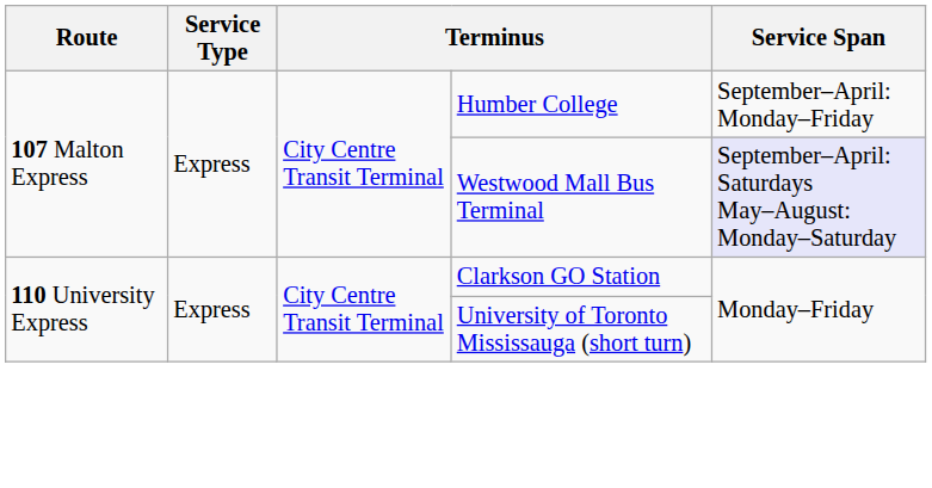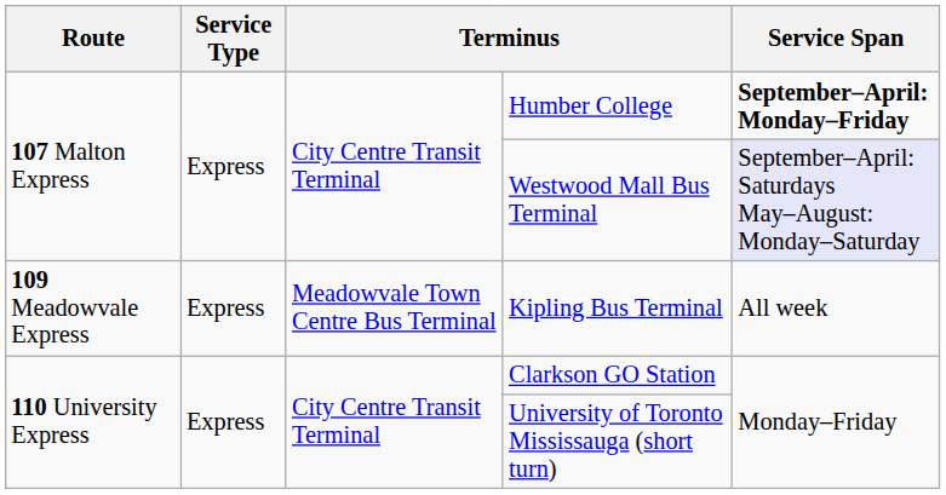Humber College | Service Span: normal -> bold
+ row: 109 Meadowvale Express | Express | Meadowvale Town Centre Bus Terminal | Kipling Bus Terminal | All week
